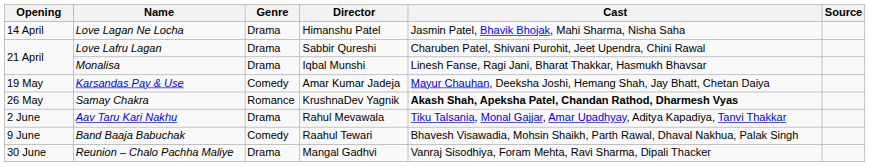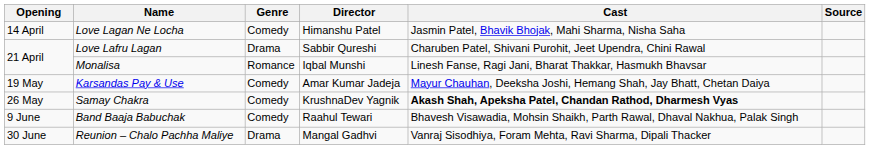Love Lagan Ne Locha | Genre: Drama -> Comedy
Monalisa | Genre: Drama -> Romance
Samay Chakra | Genre: Romance -> Comedy
- row: 2 June | Aav Taru Kari Nakhu | Drama | Rahul Mevawala | Tiku Talsania, Monal Gajjar, Amar Upadhyay, Aditya Kapadiya, Tanvi Thakkar
